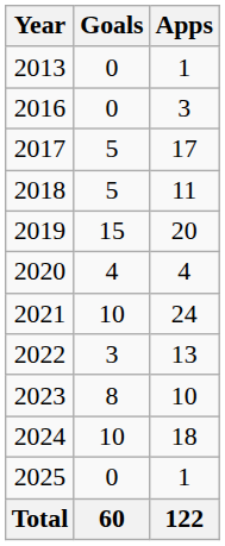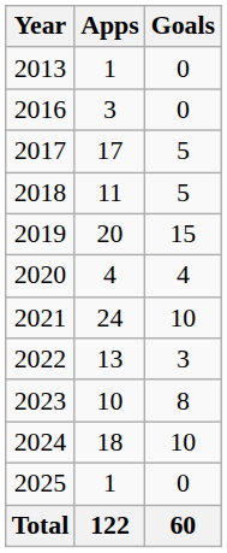columns swapped: Apps <-> Goals
